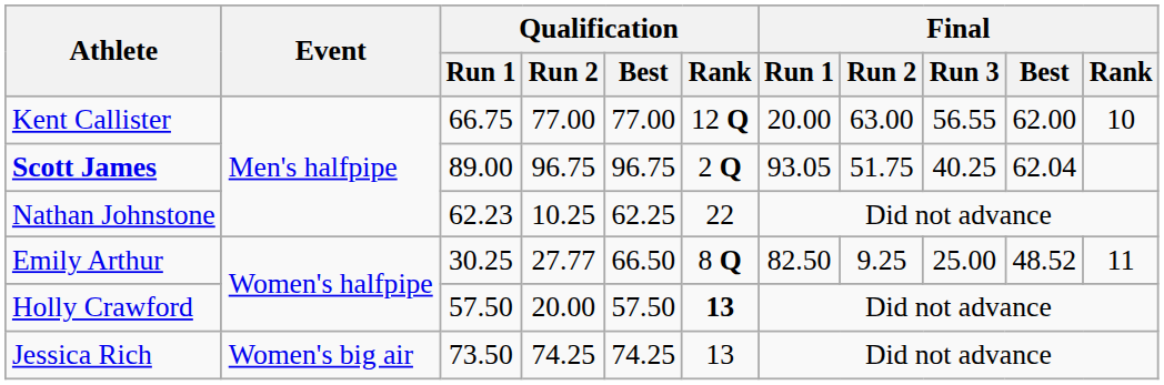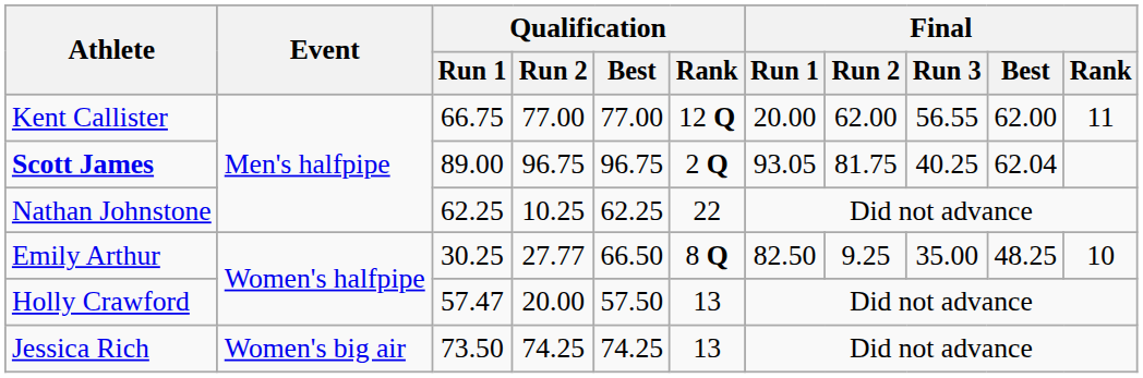Kent Callister | Final / Run 2: 63.00 -> 62.00
Kent Callister | Final / Rank: 10 -> 11
Scott James | Final / Run 2: 51.75 -> 81.75
Nathan Johnstone | Qualification / Run 1: 62.23 -> 62.25
Emily Arthur | Final / Run 3: 25.00 -> 35.00
Emily Arthur | Final / Best: 48.52 -> 48.25
Emily Arthur | Final / Rank: 11 -> 10
Holly Crawford | Qualification / Run 1: 57.50 -> 57.47
Holly Crawford | Qualification / Rank: bold -> normal
